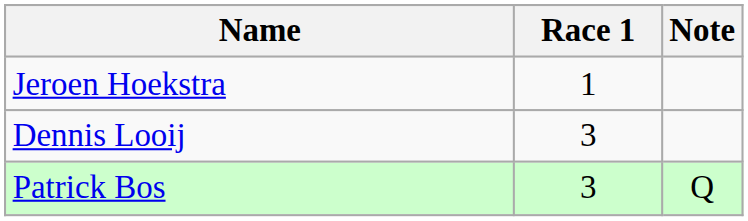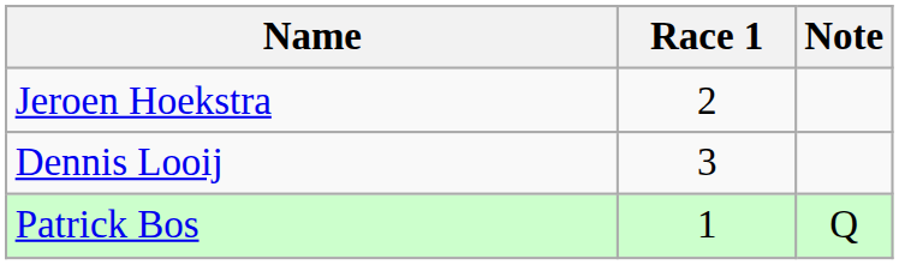Jeroen Hoekstra | Race 1: 1 -> 2
Patrick Bos | Race 1: 3 -> 1
